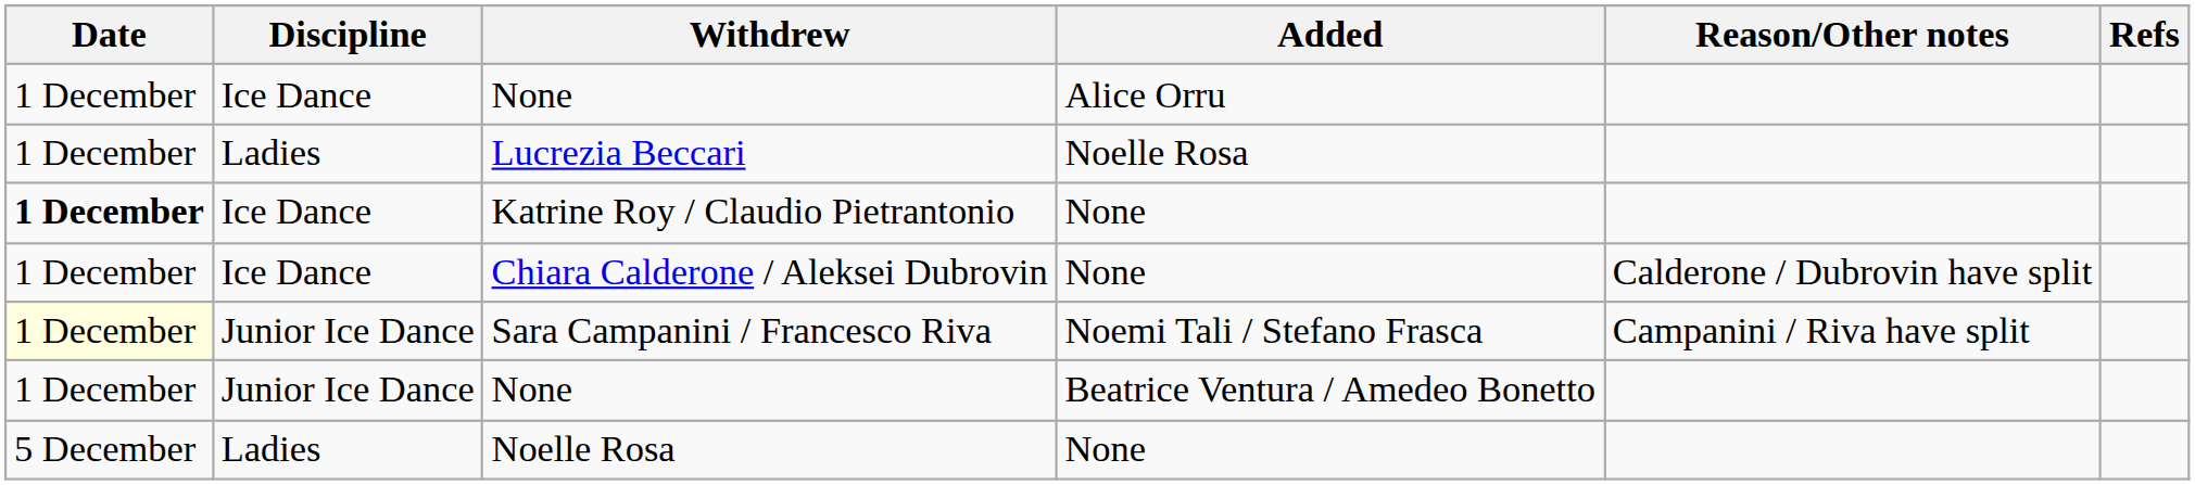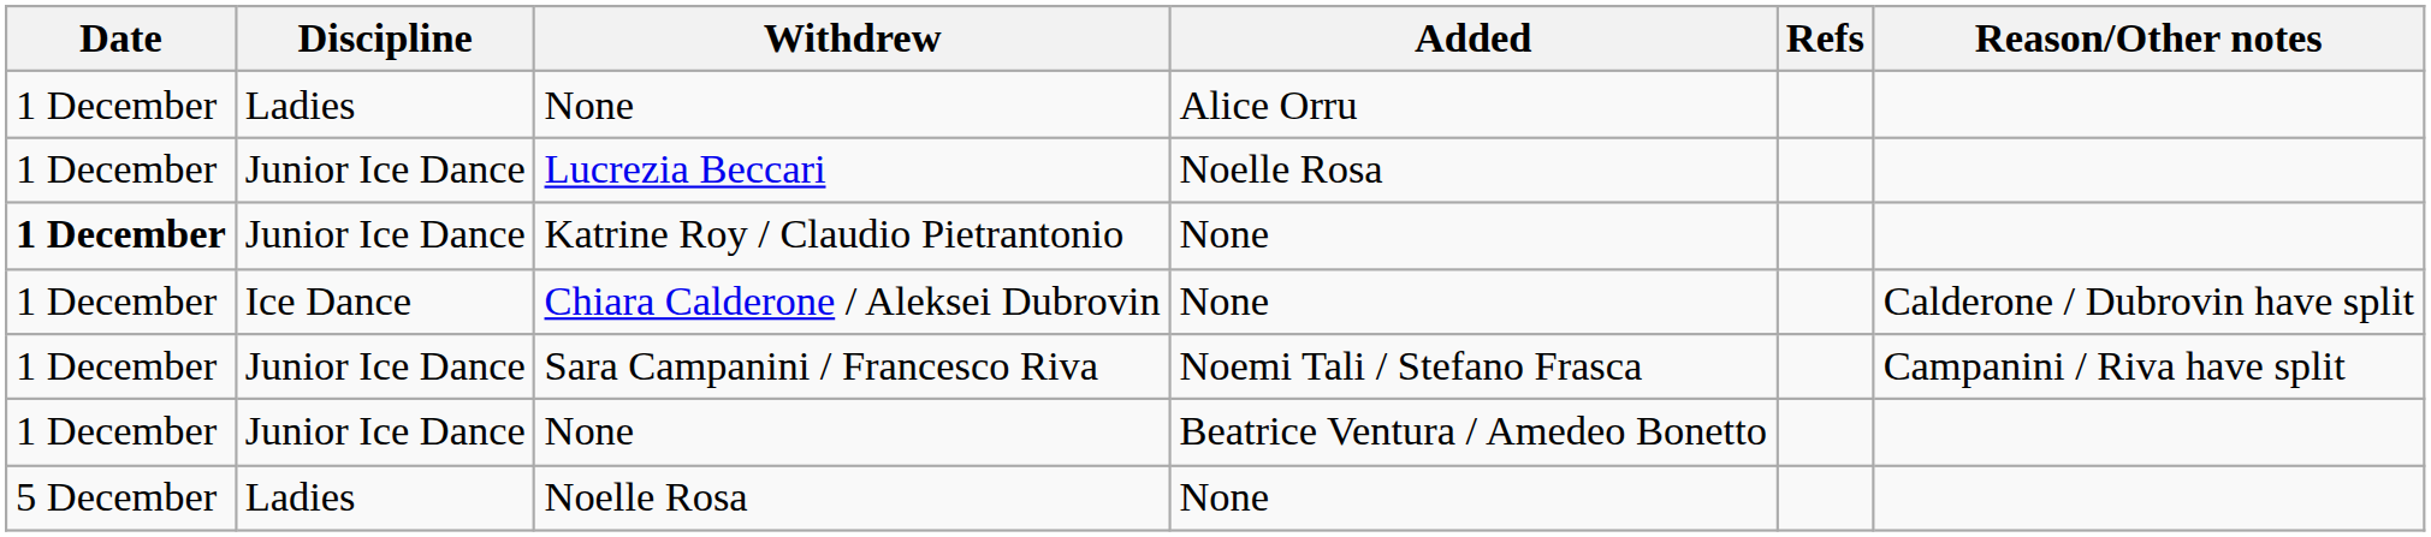columns swapped: Reason/Other notes <-> Refs
None / Alice Orru | Discipline: Ice Dance -> Ladies
Lucrezia Beccari | Discipline: Ladies -> Junior Ice Dance
Katrine Roy / Claudio Pietrantonio | Discipline: Ice Dance -> Junior Ice Dance
Sara Campanini / Francesco Riva | Date: lightyellow background -> no background
